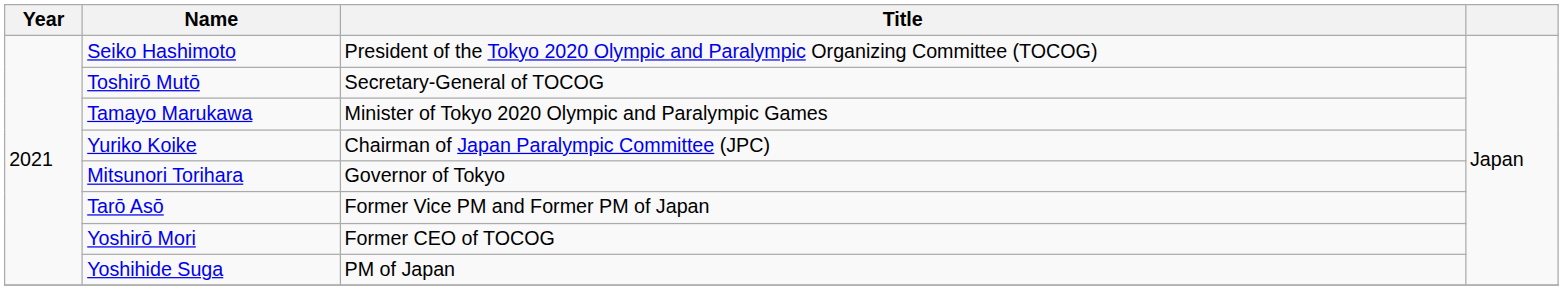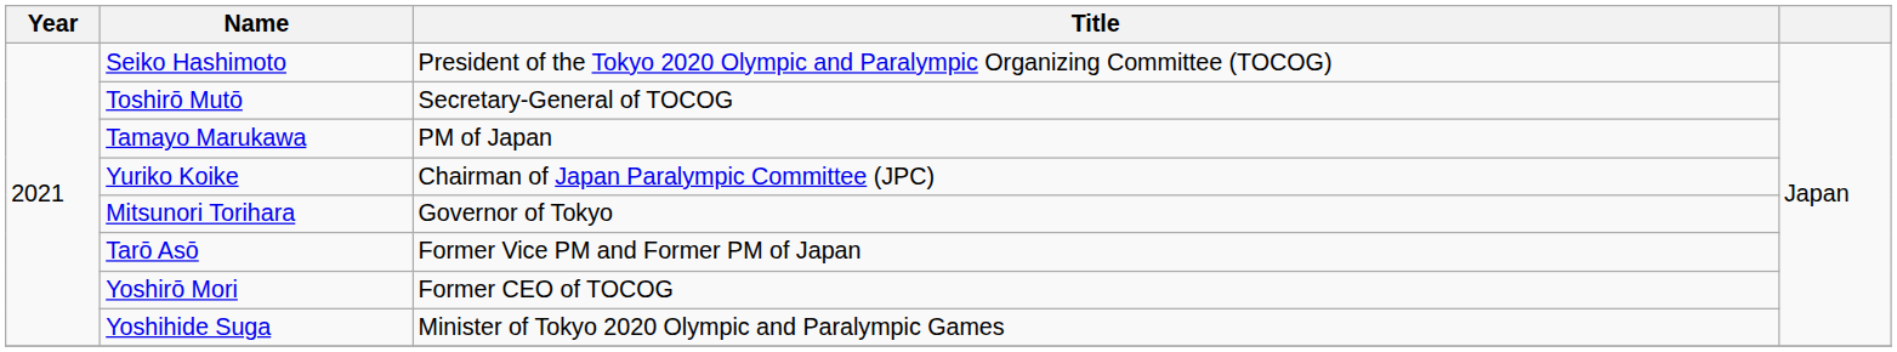Tamayo Marukawa | Title: Minister of Tokyo 2020 Olympic and Paralympic Games -> PM of Japan
Yoshihide Suga | Title: PM of Japan -> Minister of Tokyo 2020 Olympic and Paralympic Games
